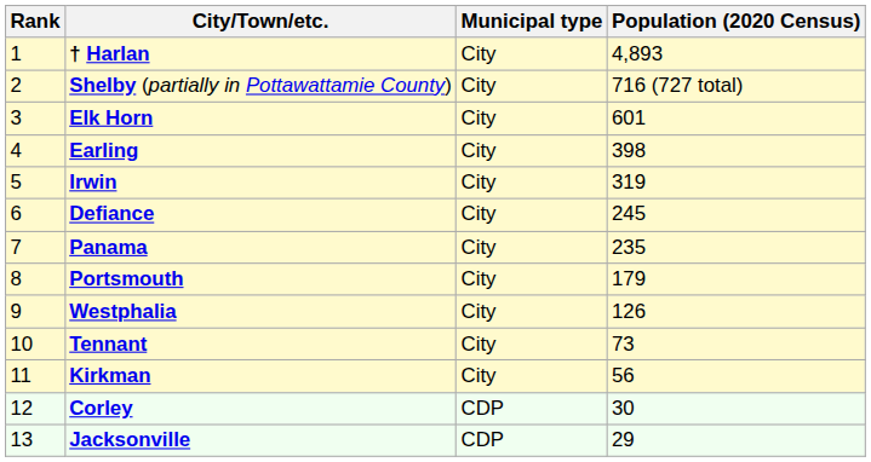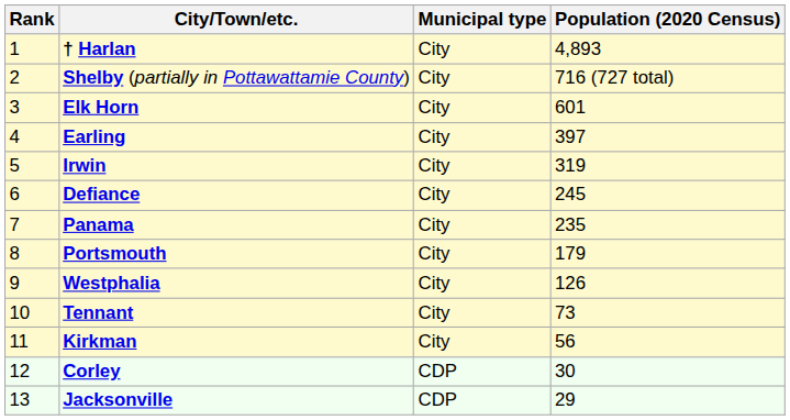Earling | Population (2020 Census): 398 -> 397
